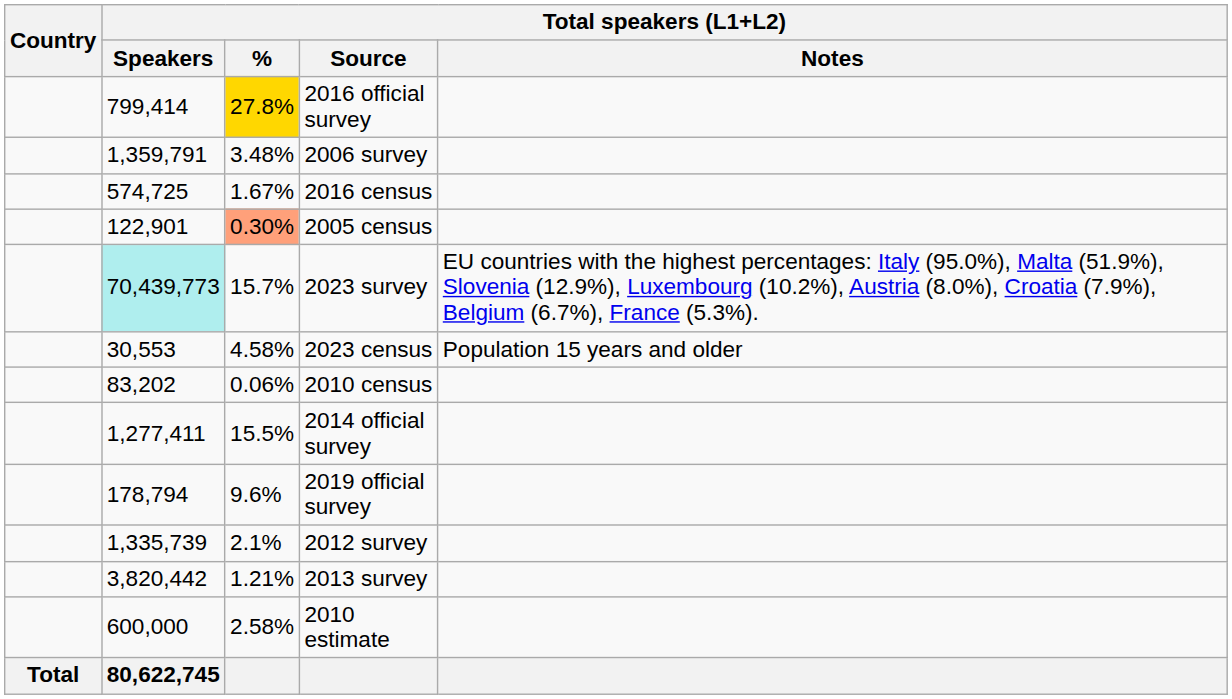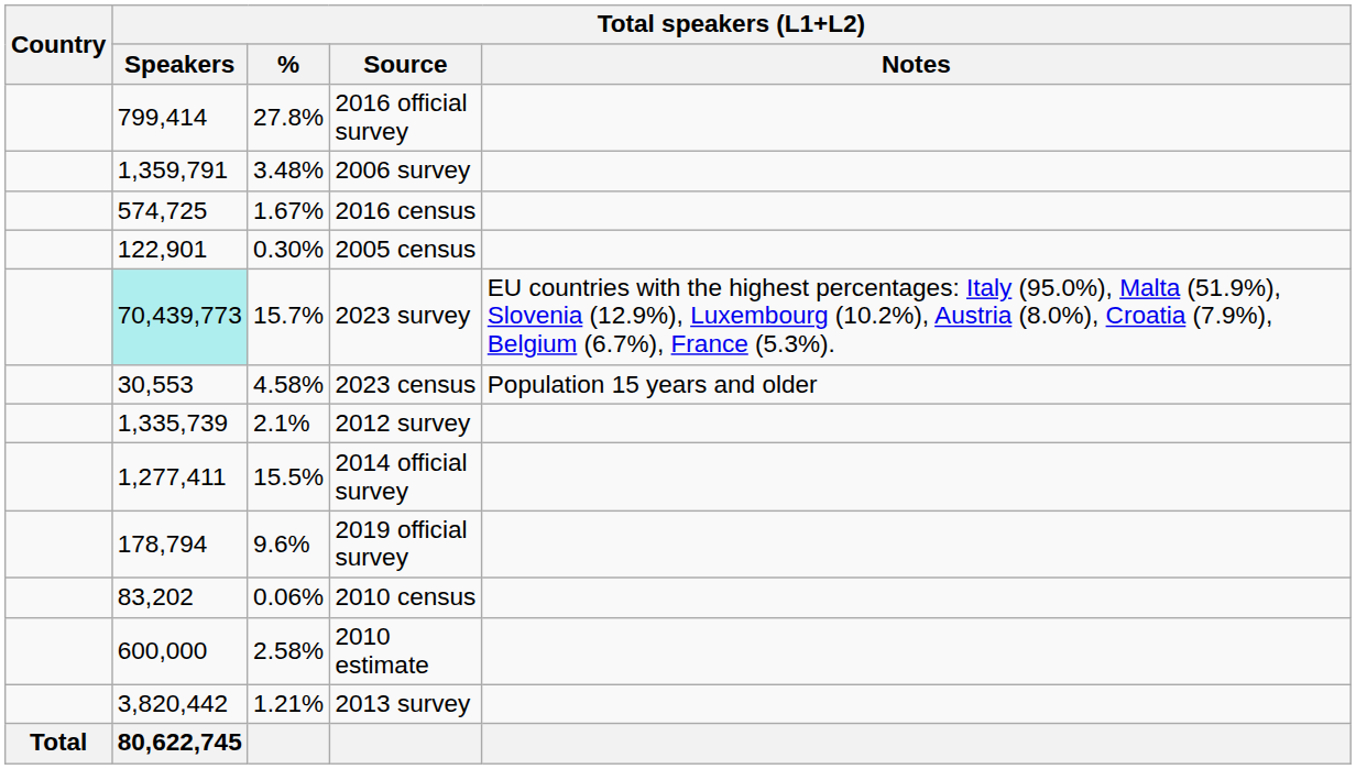2016 official survey | Total speakers (L1+L2) / %: gold background -> no background
2005 census | Total speakers (L1+L2) / %: lightsalmon background -> no background
rows swapped: 2010 census <-> 2012 survey
rows swapped: 2013 survey <-> 2010 estimate
